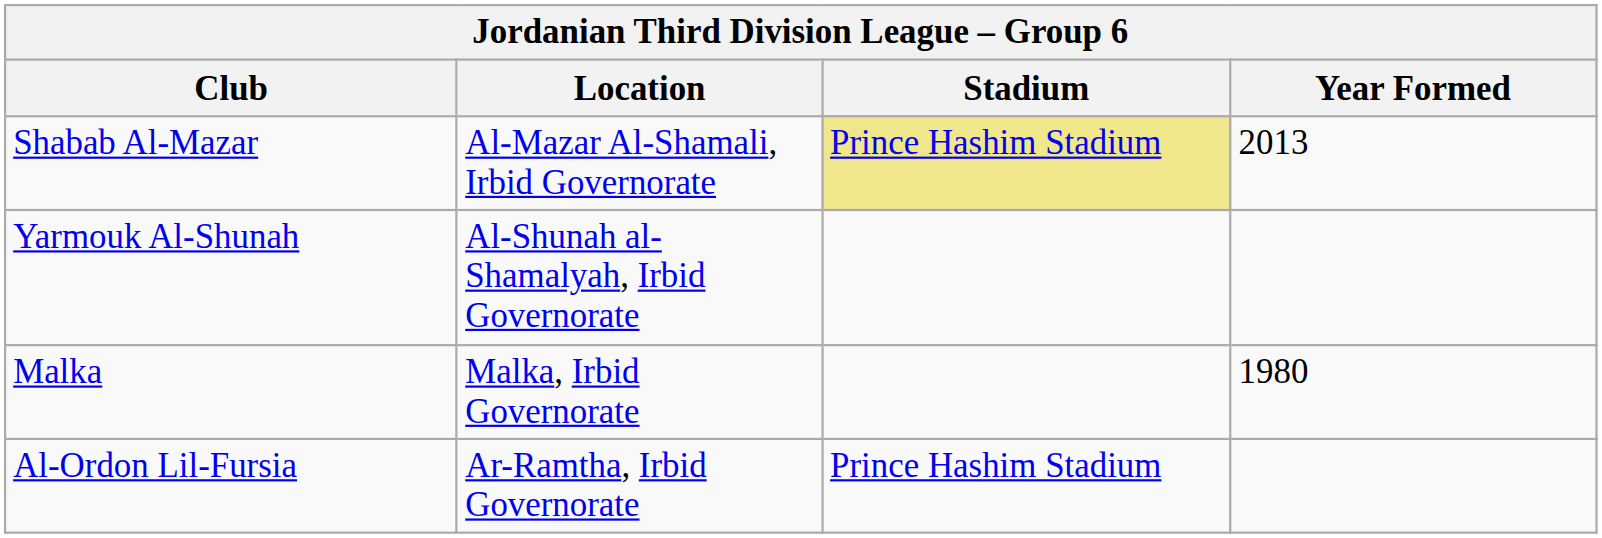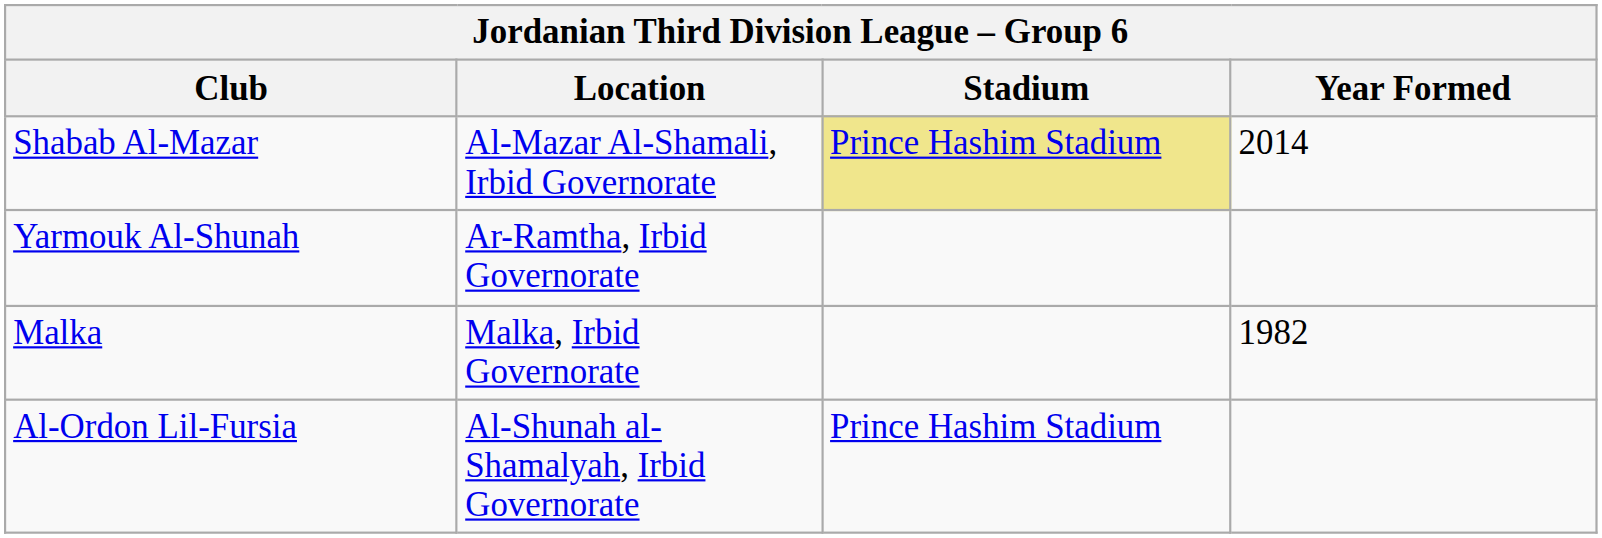Shabab Al-Mazar | Year Formed: 2013 -> 2014
Yarmouk Al-Shunah | Location: Al-Shunah al-Shamalyah, Irbid Governorate -> Ar-Ramtha, Irbid Governorate
Malka | Year Formed: 1980 -> 1982
Al-Ordon Lil-Fursia | Location: Ar-Ramtha, Irbid Governorate -> Al-Shunah al-Shamalyah, Irbid Governorate
